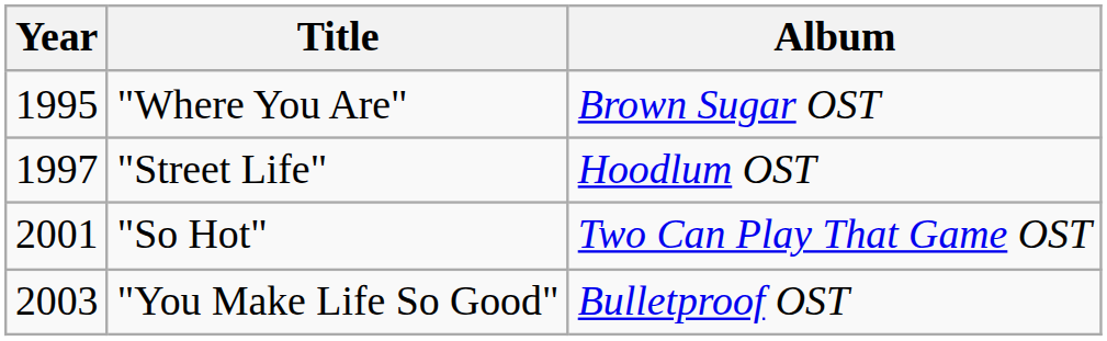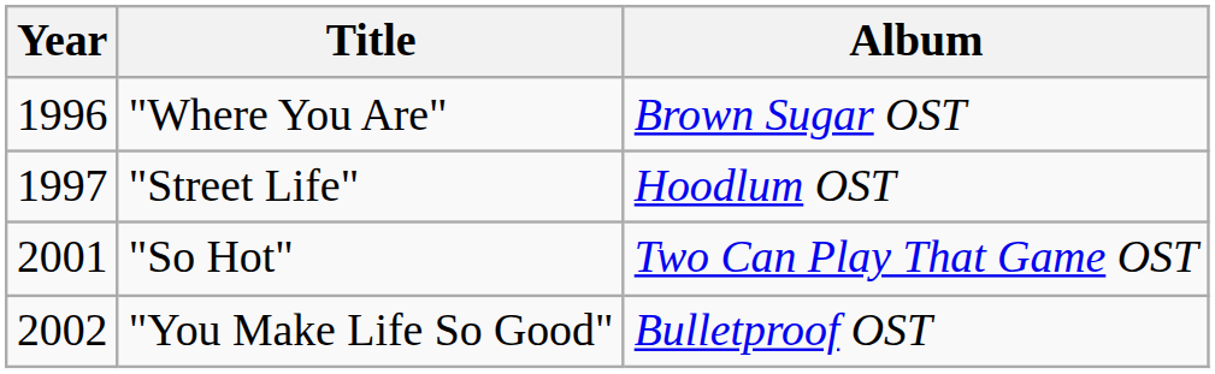"Where You Are" | Year: 1995 -> 1996
"You Make Life So Good" | Year: 2003 -> 2002
